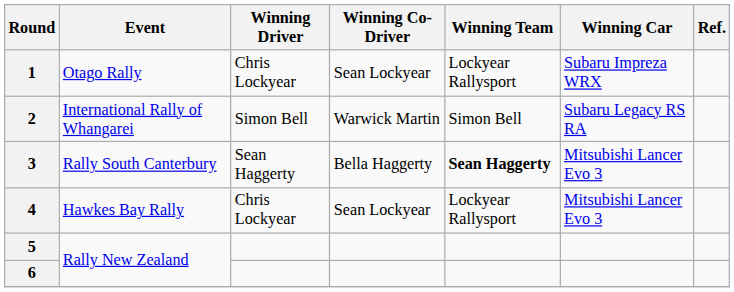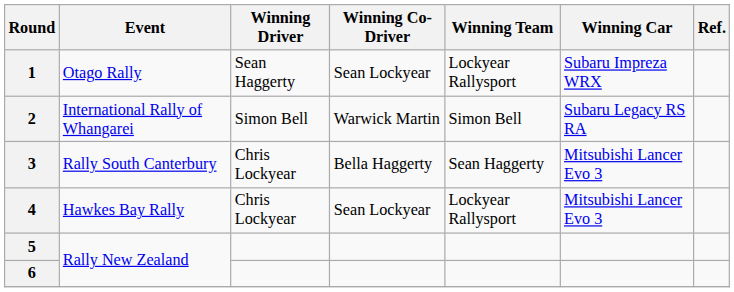1 | Winning Driver: Chris Lockyear -> Sean Haggerty
3 | Winning Driver: Sean Haggerty -> Chris Lockyear
3 | Winning Team: bold -> normal
